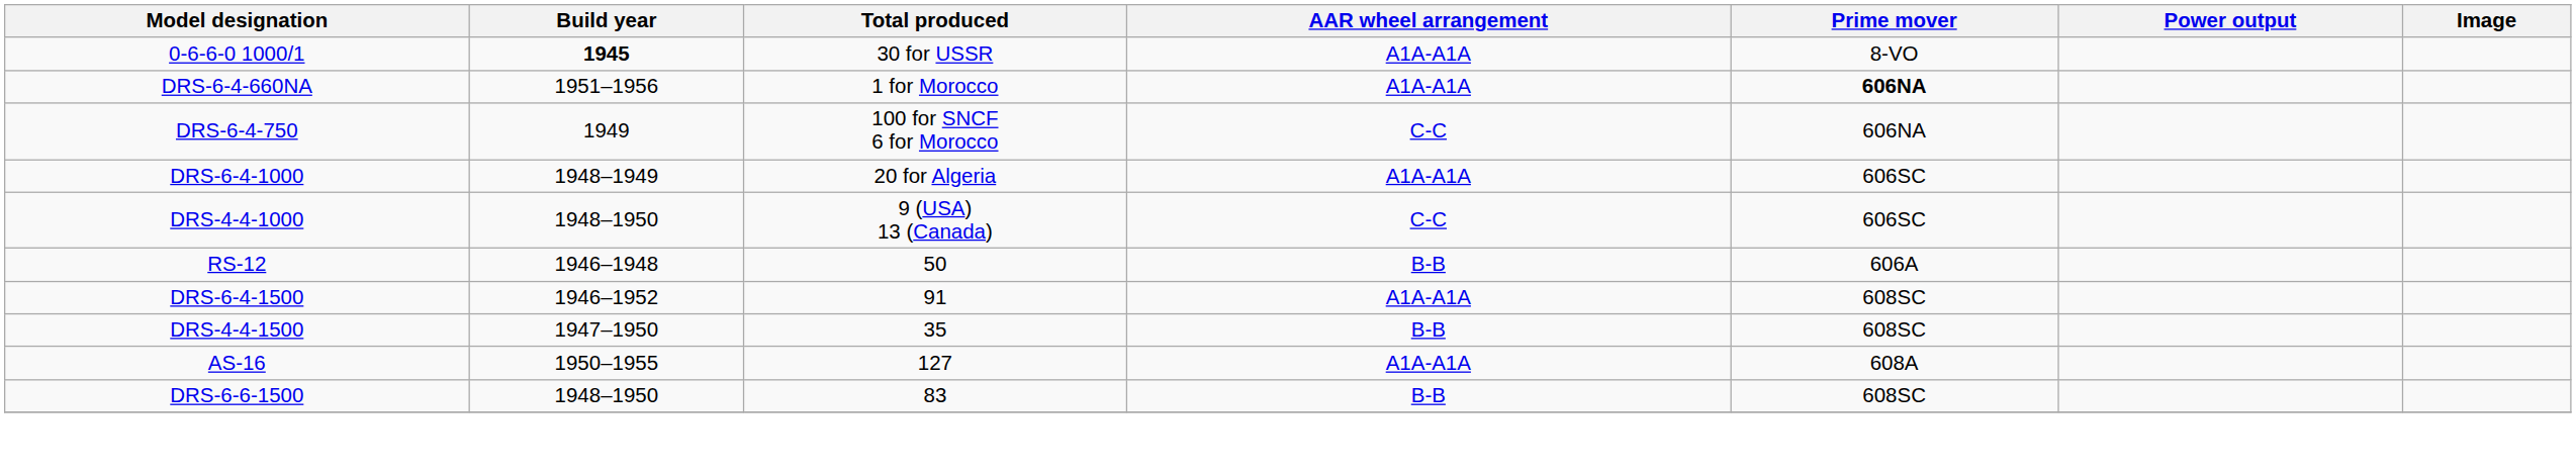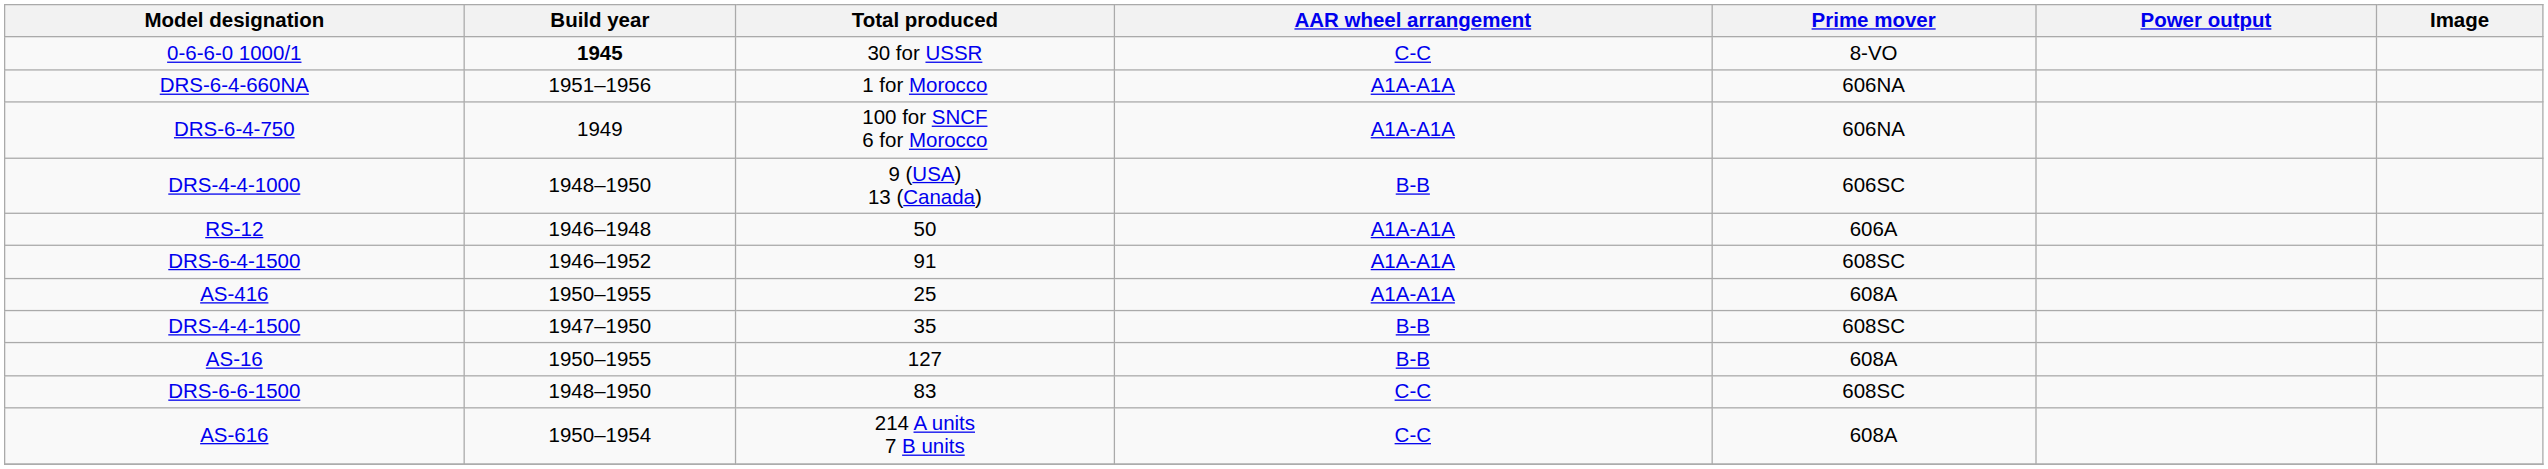0-6-6-0 1000/1 | AAR wheel arrangement: A1A-A1A -> C-C
DRS-6-4-660NA | Prime mover: bold -> normal
DRS-6-4-750 | AAR wheel arrangement: C-C -> A1A-A1A
- row: DRS-6-4-1000 | 1948–1949 | 20 for Algeria | A1A-A1A | 606SC
DRS-4-4-1000 | AAR wheel arrangement: C-C -> B-B
RS-12 | AAR wheel arrangement: B-B -> A1A-A1A
+ row: AS-416 | 1950–1955 | 25 | A1A-A1A | 608A
AS-16 | AAR wheel arrangement: A1A-A1A -> B-B
DRS-6-6-1500 | AAR wheel arrangement: B-B -> C-C
+ row: AS-616 | 1950–1954 | 214 A units 7 B units | C-C | 608A
